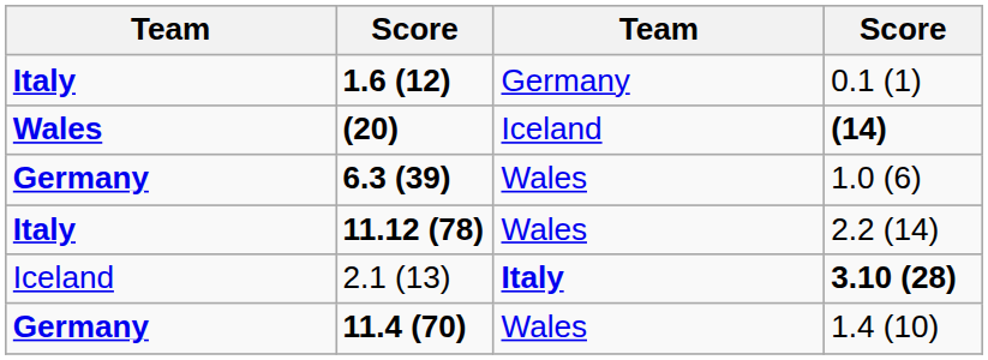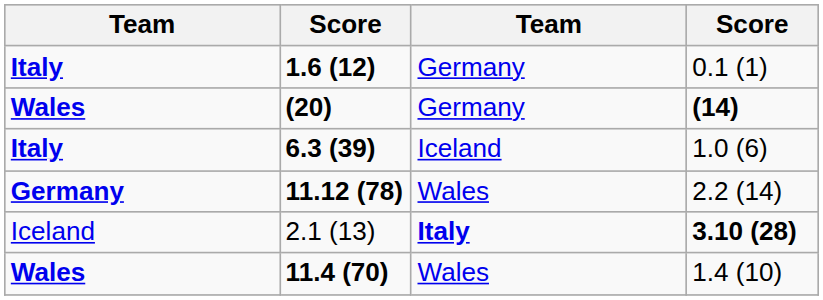(20) | column 3: Iceland -> Germany
6.3 (39) | column 1: Germany -> Italy
6.3 (39) | column 3: Wales -> Iceland
11.12 (78) | column 1: Italy -> Germany
11.4 (70) | column 1: Germany -> Wales
